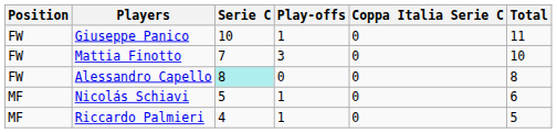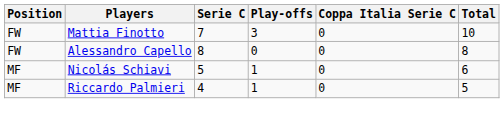- row: FW | Giuseppe Panico | 10 | 1 | 0 | 11
Alessandro Capello | Serie C: paleturquoise background -> no background
